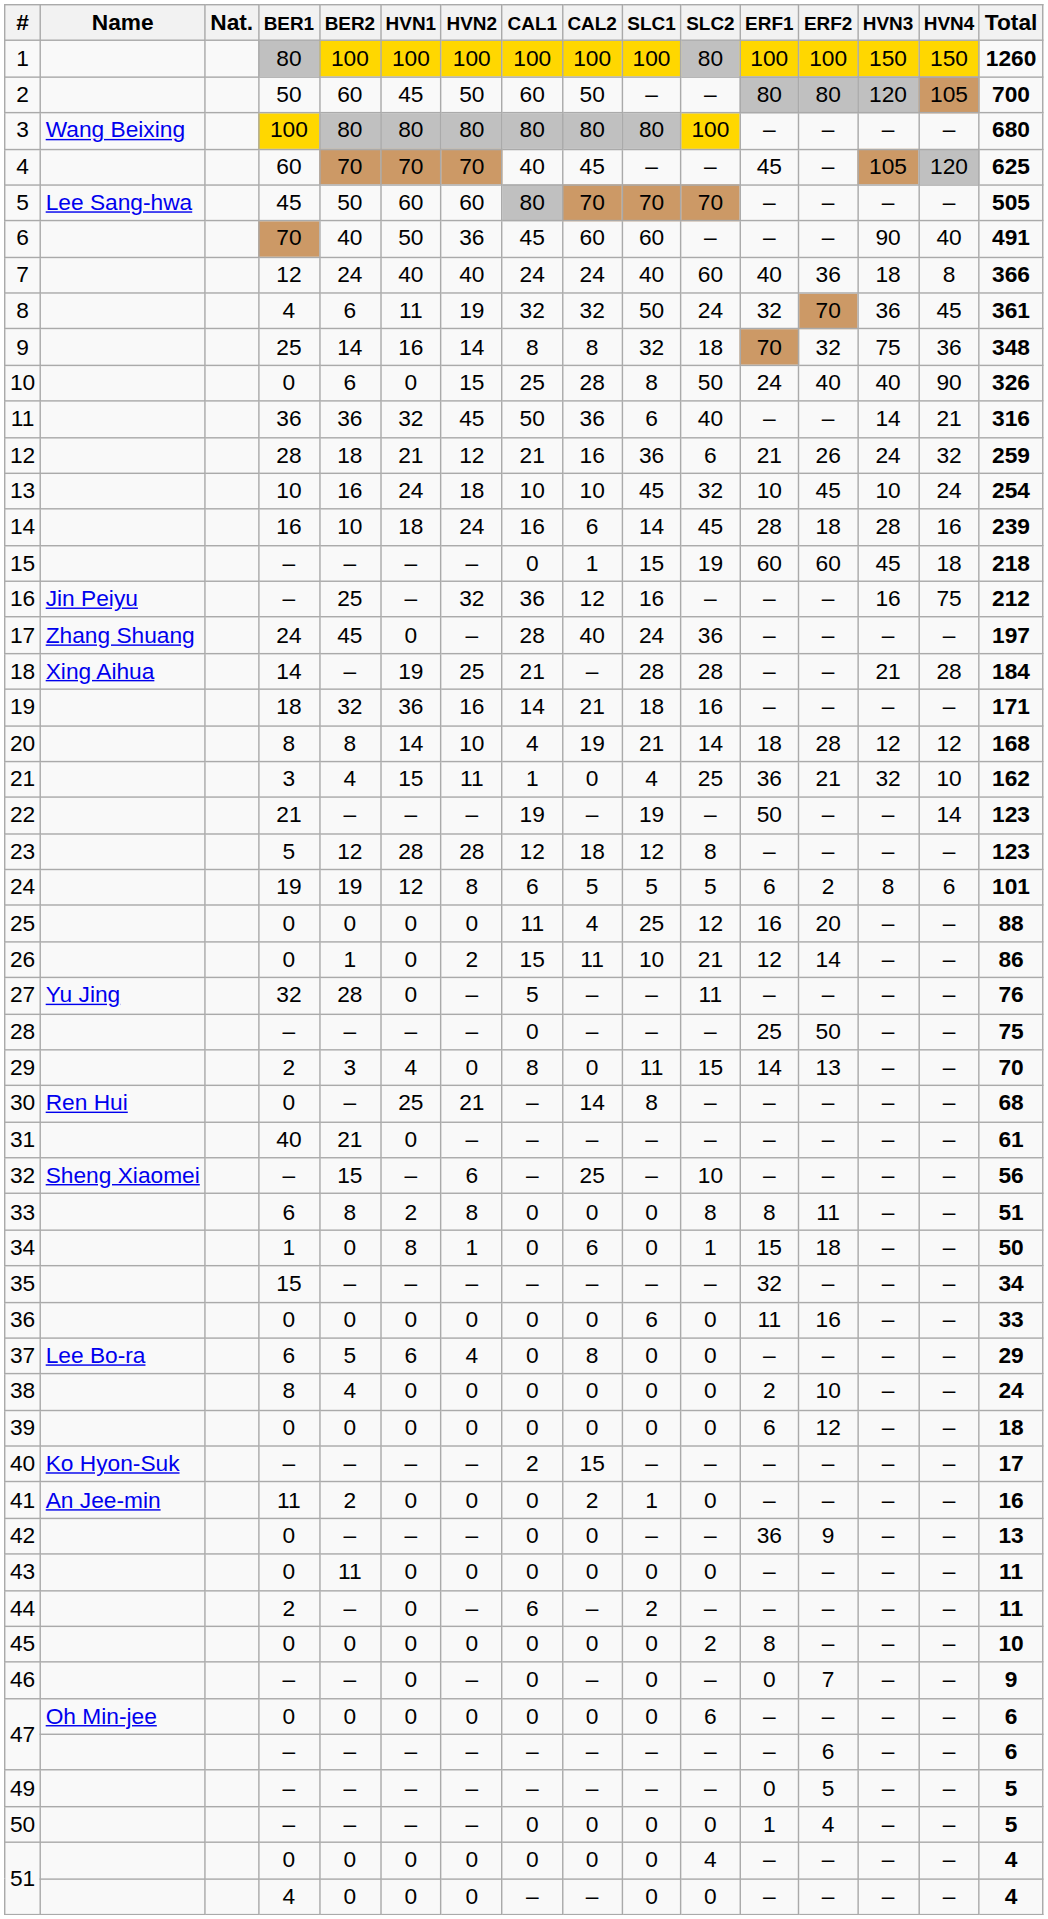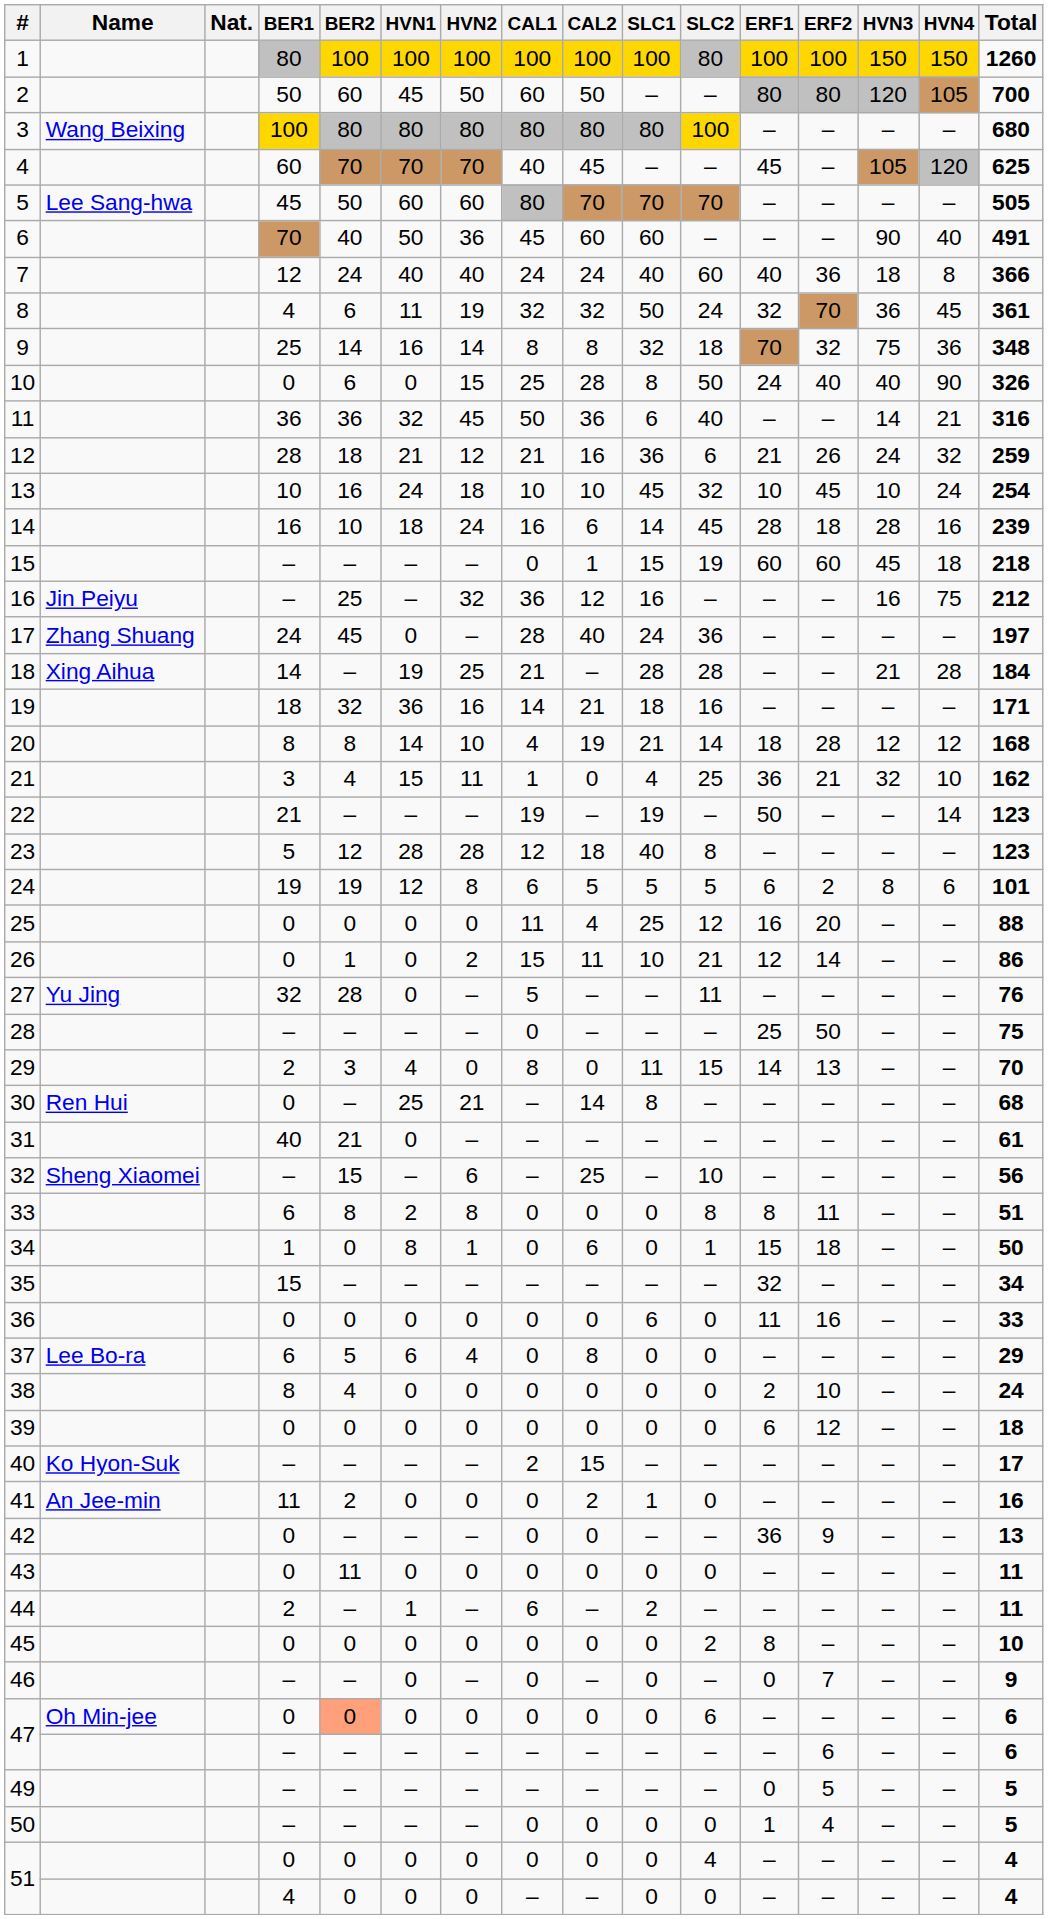23 | SLC1: 12 -> 40
44 | HVN1: 0 -> 1
47 / 0 | BER2: no background -> lightsalmon background
